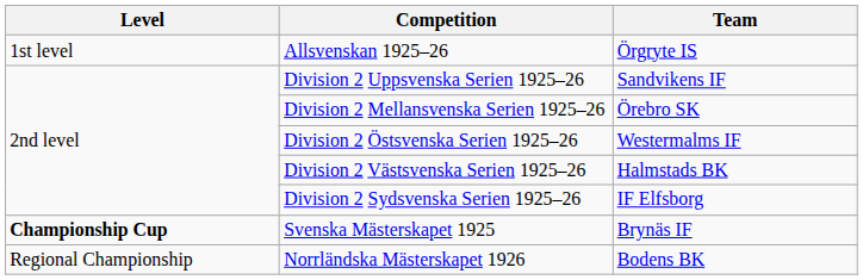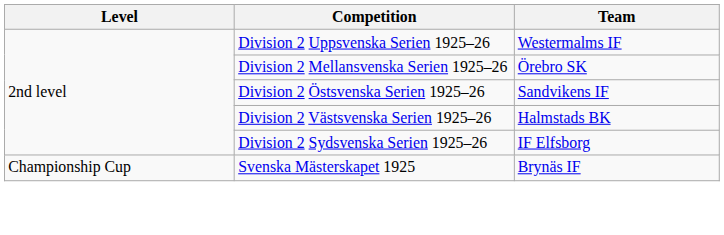- row: 1st level | Allsvenskan 1925–26 | Örgryte IS
Division 2 Uppsvenska Serien 1925–26 | Team: Sandvikens IF -> Westermalms IF
Division 2 Östsvenska Serien 1925–26 | Team: Westermalms IF -> Sandvikens IF
Svenska Mästerskapet 1925 | Level: bold -> normal
- row: Regional Championship | Norrländska Mästerskapet 1926 | Bodens BK
